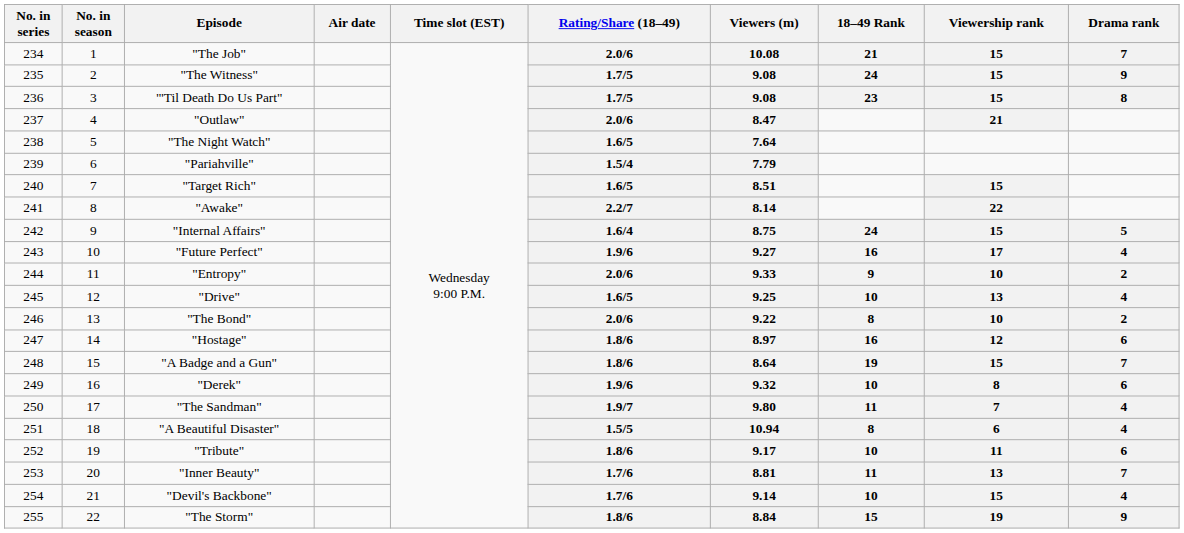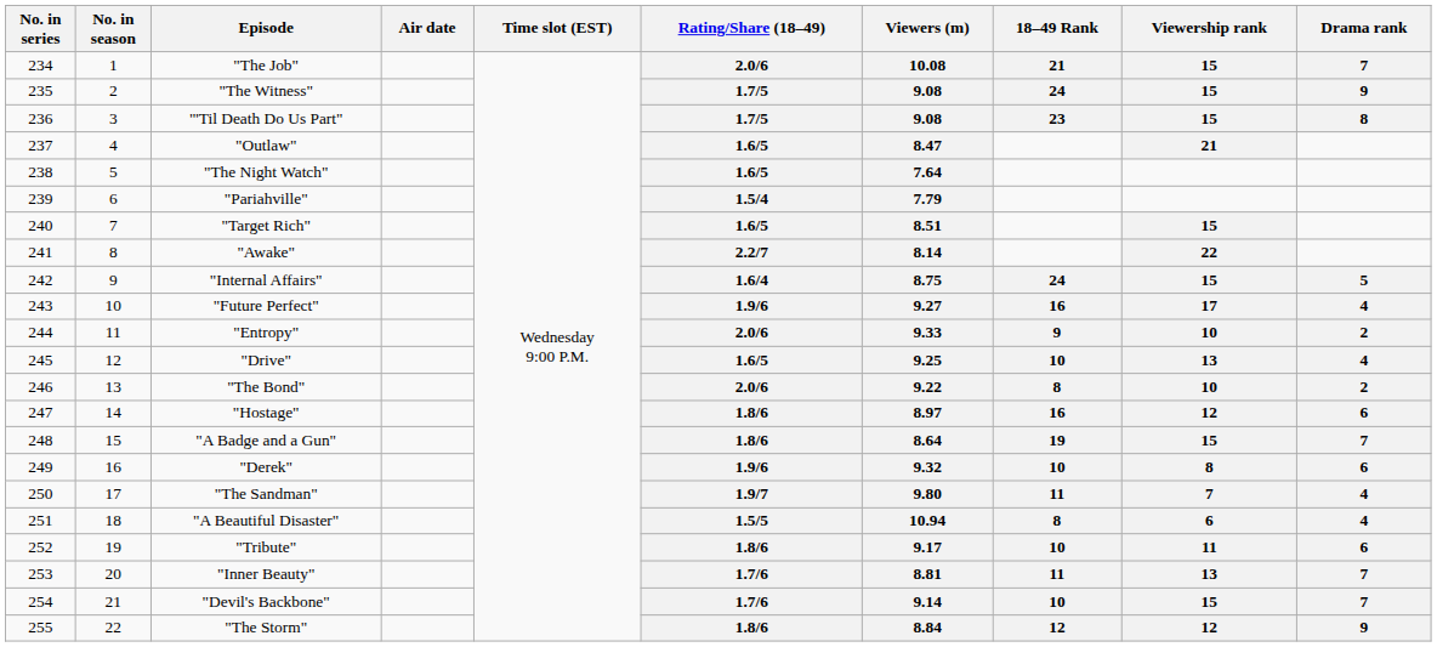"Outlaw" | Rating/Share (18–49): 2.0/6 -> 1.6/5
"Devil's Backbone" | Drama rank: 4 -> 7
"The Storm" | 18–49 Rank: 15 -> 12
"The Storm" | Viewership rank: 19 -> 12
